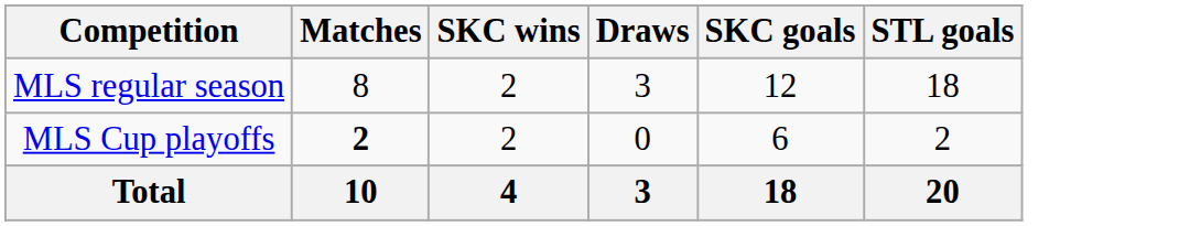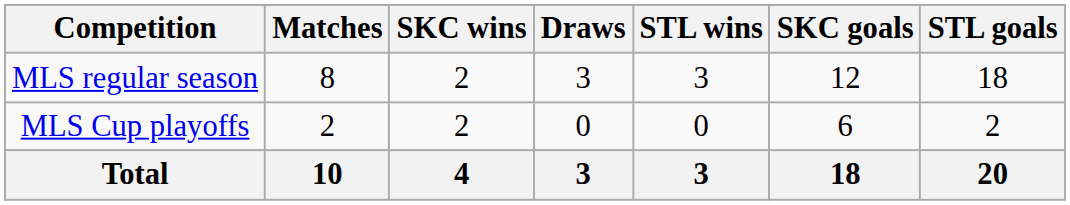+ column: STL wins | 3 | 0 | 3
MLS Cup playoffs | Matches: bold -> normal
